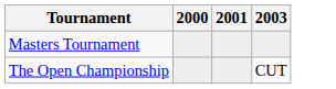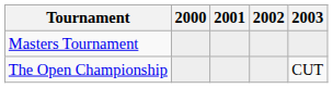+ column: 2002
